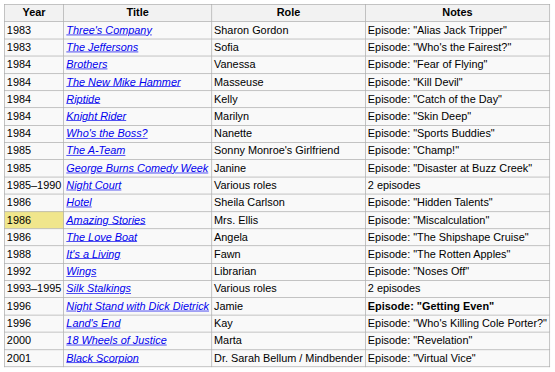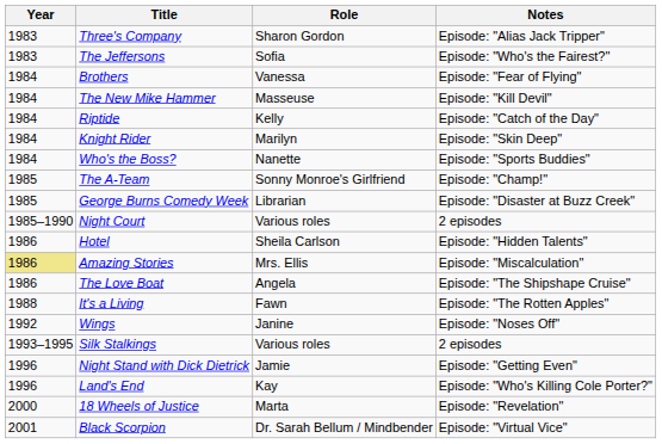George Burns Comedy Week | Role: Janine -> Librarian
Wings | Role: Librarian -> Janine
Night Stand with Dick Dietrick | Notes: bold -> normal
